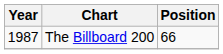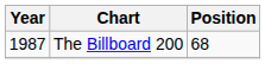The Billboard 200 | Position: 66 -> 68
